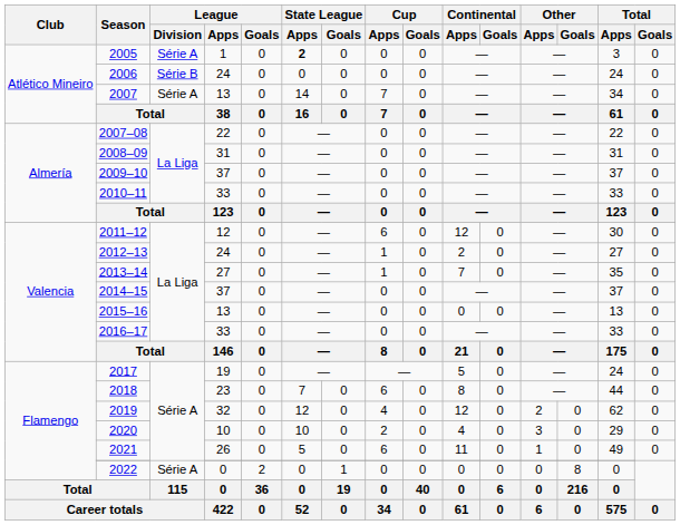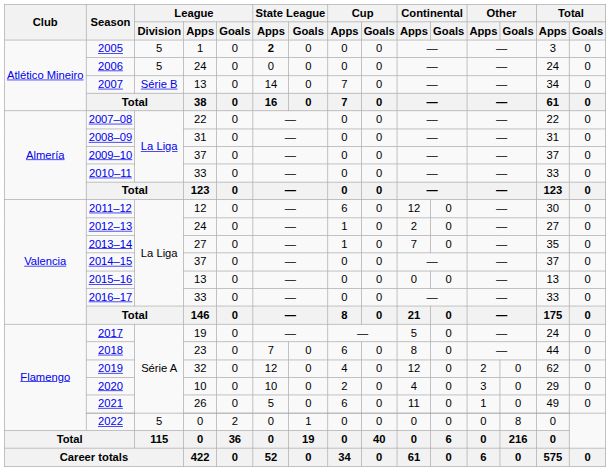2005 | League / Division: Série A -> 5
2006 | League / Division: Série B -> 5
2007 | League / Division: Série A -> Série B
2022 | League / Division: Série A -> 5
